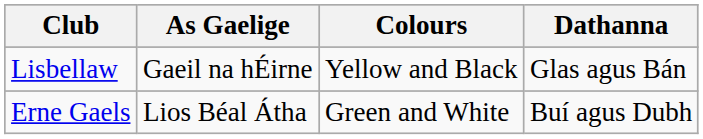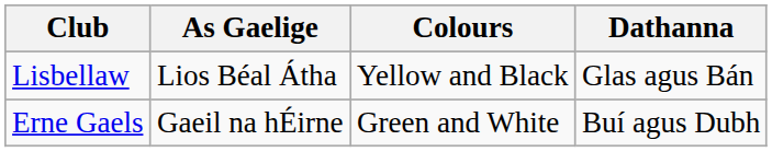Lisbellaw | As Gaelige: Gaeil na hÉirne -> Lios Béal Átha
Erne Gaels | As Gaelige: Lios Béal Átha -> Gaeil na hÉirne
